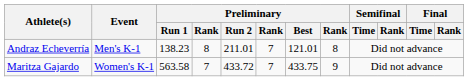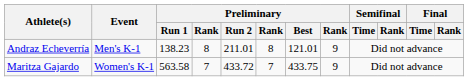Andraz Echeverría | column 6: 7 -> 8
Andraz Echeverría | column 8: 8 -> 9
